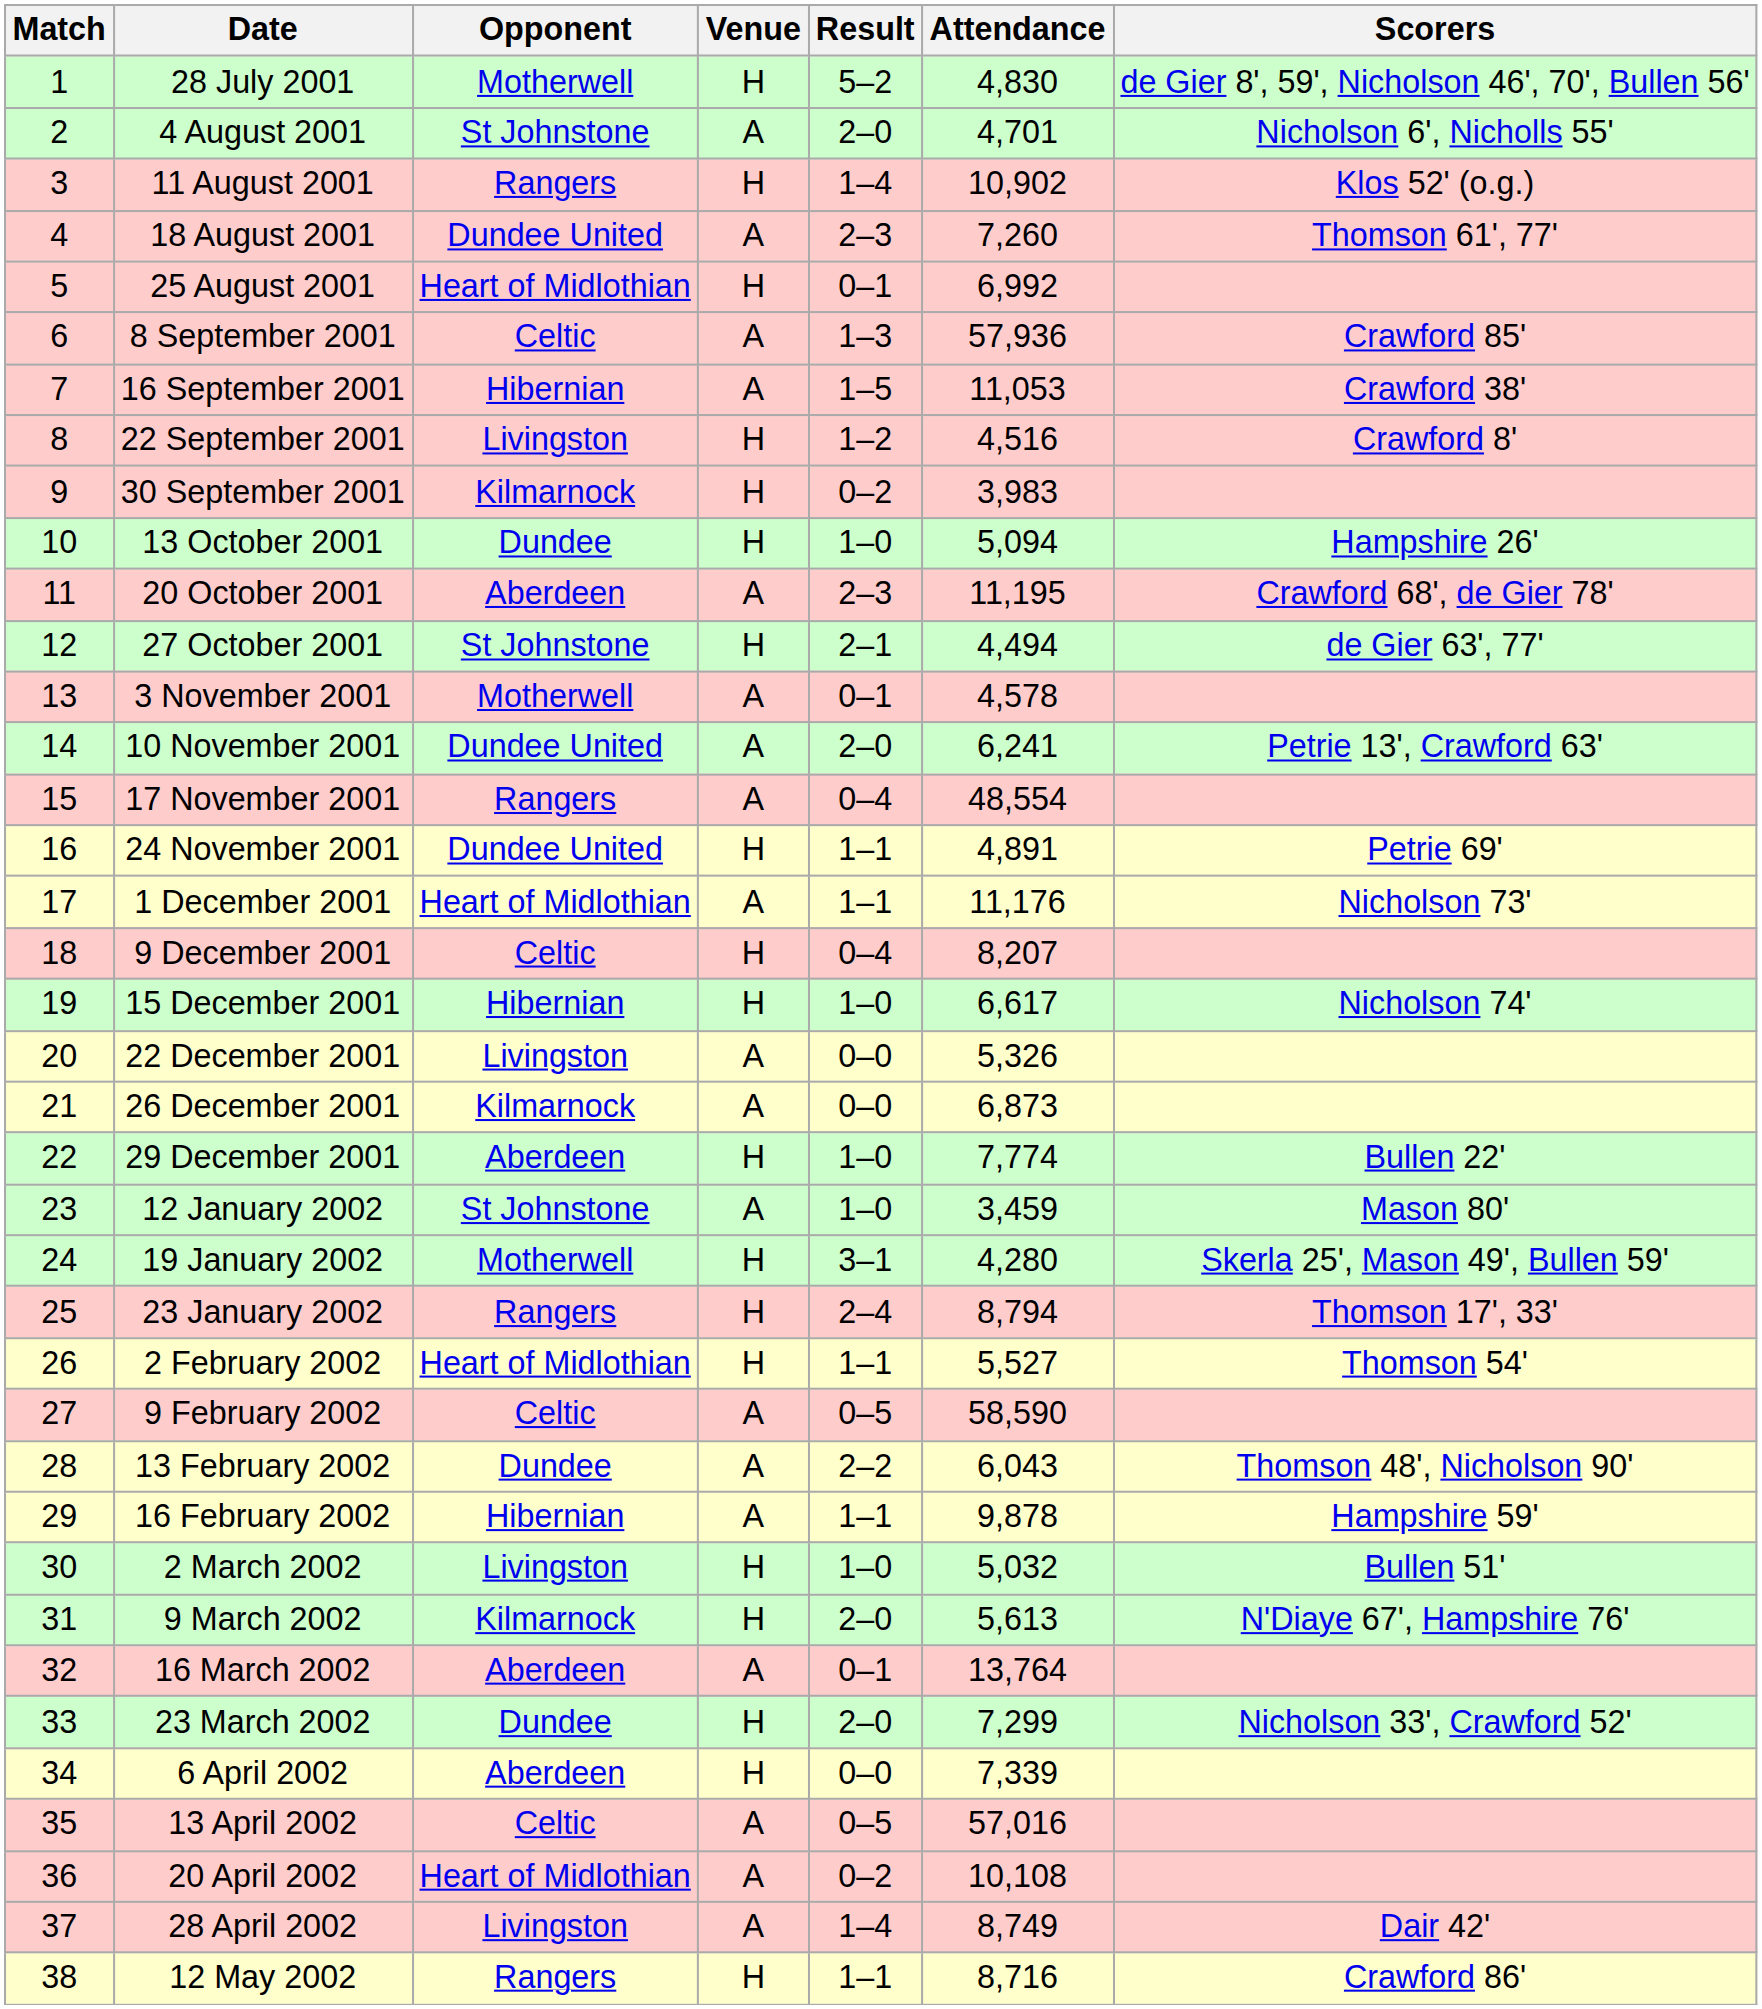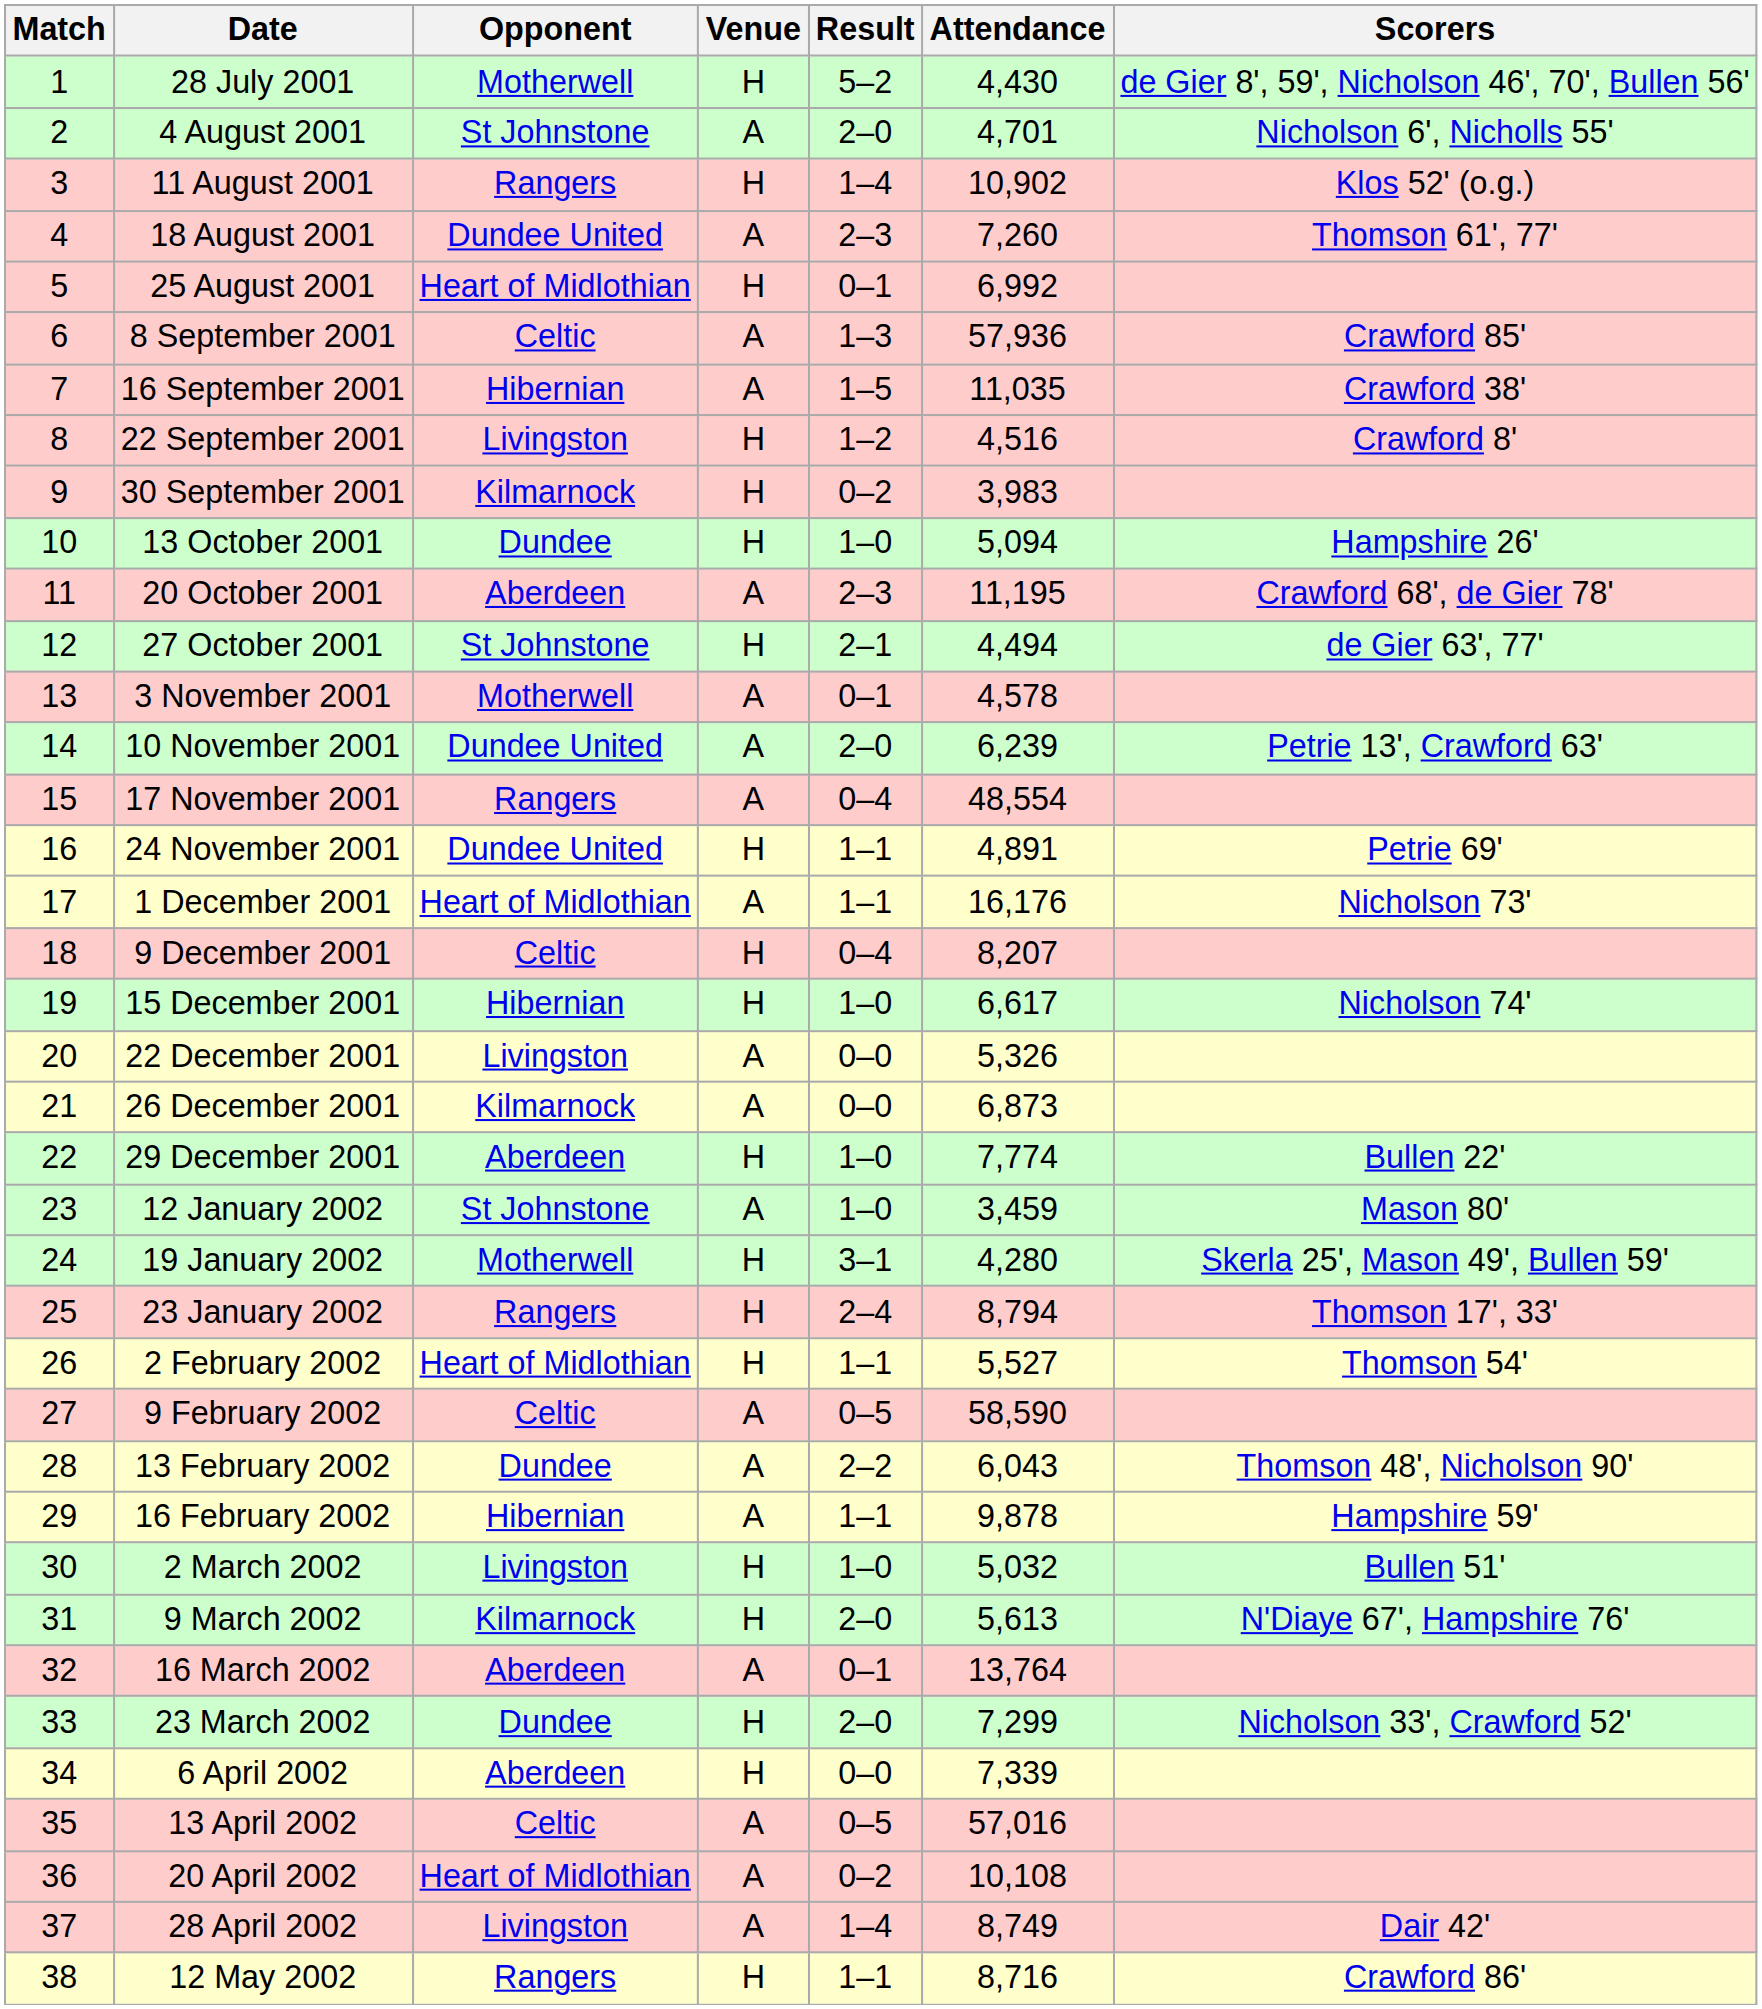28 July 2001 | Attendance: 4,830 -> 4,430
16 September 2001 | Attendance: 11,053 -> 11,035
10 November 2001 | Attendance: 6,241 -> 6,239
1 December 2001 | Attendance: 11,176 -> 16,176
